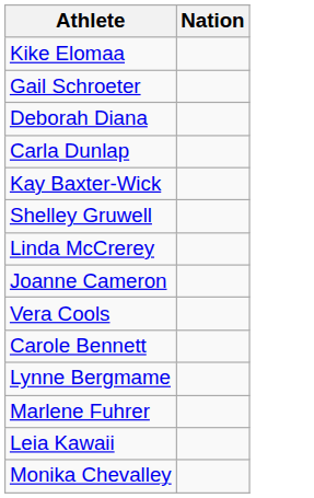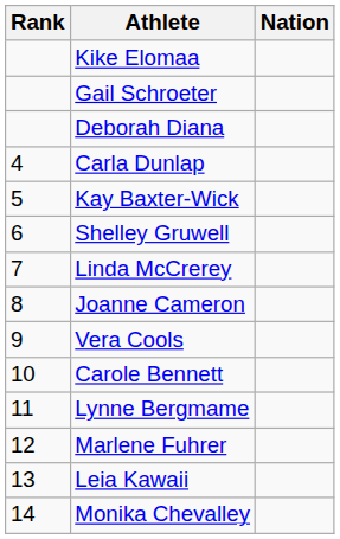+ column: Rank | 4 | 5 | 6 | 7 | 8 | 9 | 10 | 11 | 12 | 13 | 14
